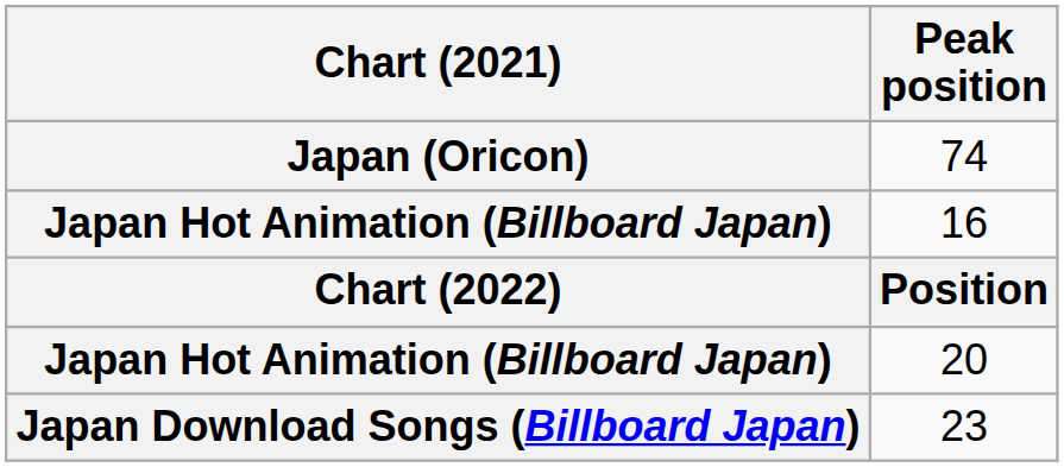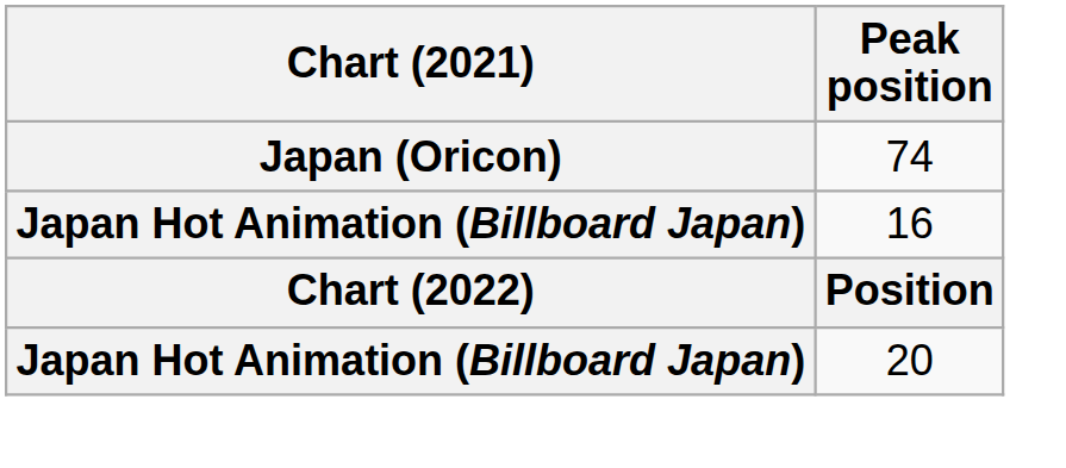- row: Japan Download Songs (Billboard Japan) | 23
